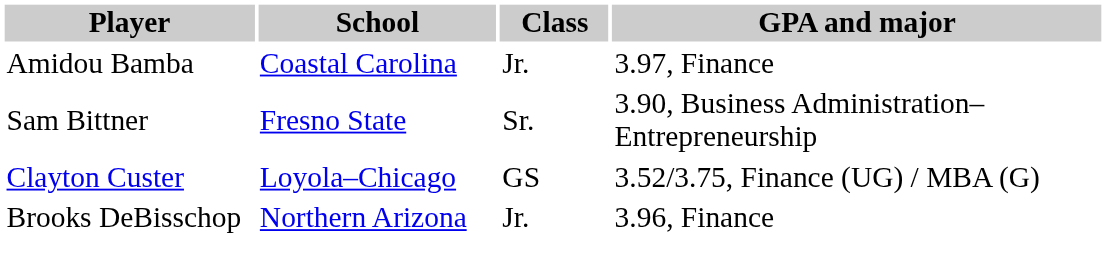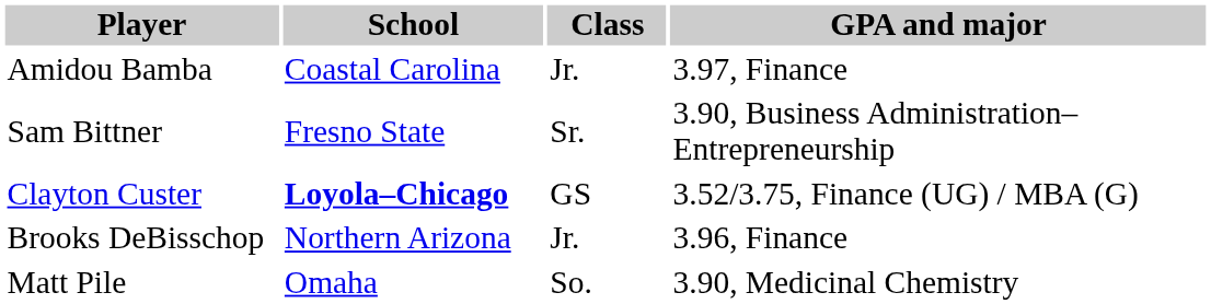Clayton Custer | School: normal -> bold
+ row: Matt Pile | Omaha | So. | 3.90, Medicinal Chemistry
